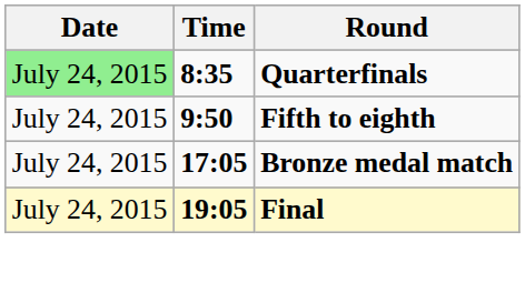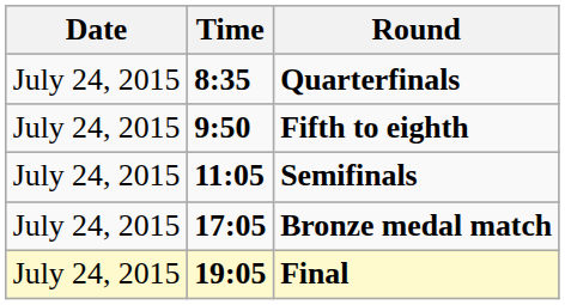Quarterfinals | Date: lightgreen background -> no background
+ row: July 24, 2015 | 11:05 | Semifinals
